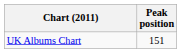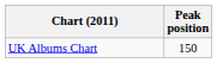UK Albums Chart | Peak position: 151 -> 150
